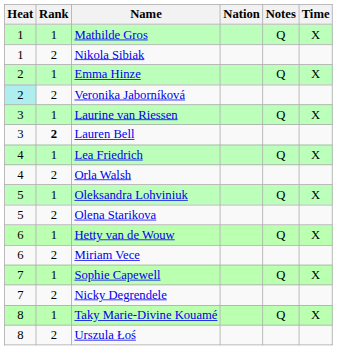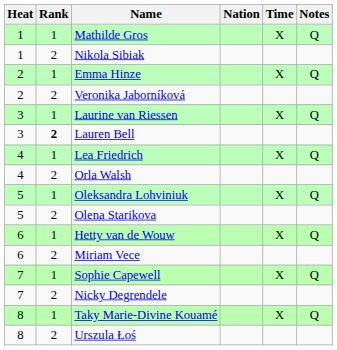columns swapped: Time <-> Notes
Veronika Jaborníková | Heat: paleturquoise background -> no background
